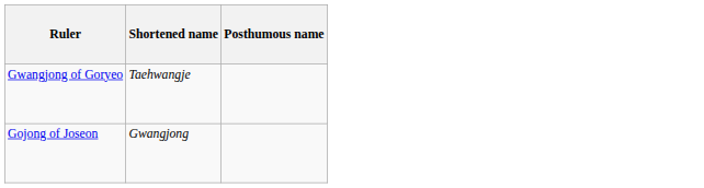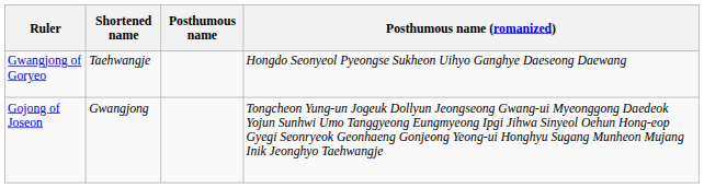+ column: Posthumous name (romanized) | Hongdo Seonyeol Pyeongse Sukheon Uihyo Ganghye Daeseong Daewang | Tongcheon Yung-un Jogeuk Dollyun Jeongseong Gwang-ui Myeonggong Daedeok Yojun Sunhwi Umo Tanggyeong Eungmyeong Ipgi Jihwa Sinyeol Oehun Hong-eop Gyegi Seonryeok Geonhaeng Gonjeong Yeong-ui Honghyu Sugang Munheon Mujang Inik Jeonghyo Taehwangje
